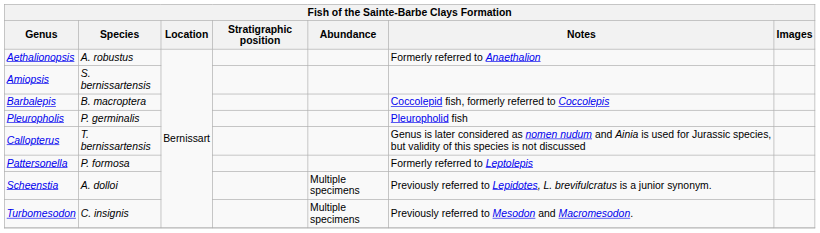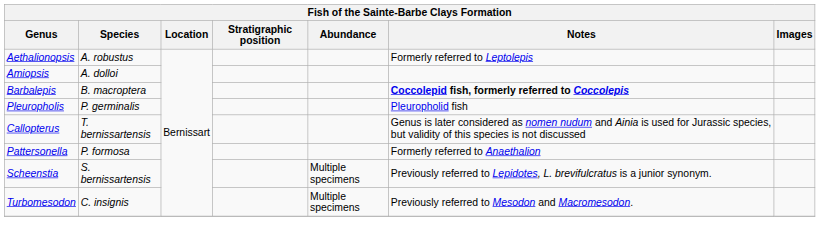Aethalionopsis | Notes: Formerly referred to Anaethalion -> Formerly referred to Leptolepis
Amiopsis | Species: S. bernissartensis -> A. dolloi
Barbalepis | Notes: normal -> bold
Pattersonella | Notes: Formerly referred to Leptolepis -> Formerly referred to Anaethalion
Scheenstia | Species: A. dolloi -> S. bernissartensis
